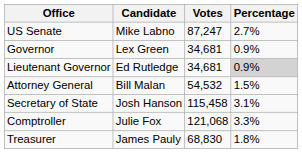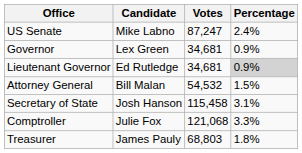US Senate | Percentage: 2.7% -> 2.4%
Treasurer | Votes: 68,830 -> 68,803
